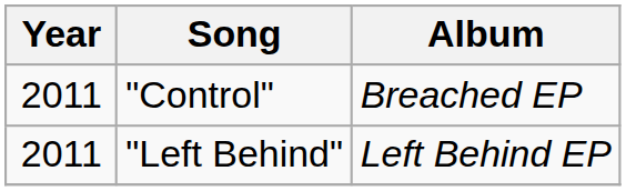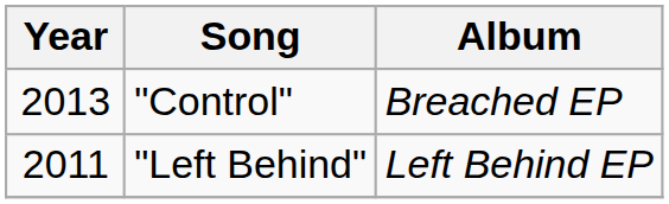"Control" | Year: 2011 -> 2013
